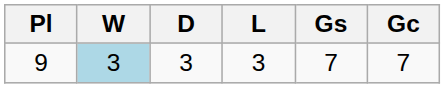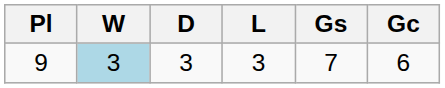9 | Gc: 7 -> 6
